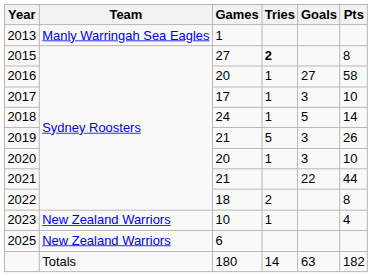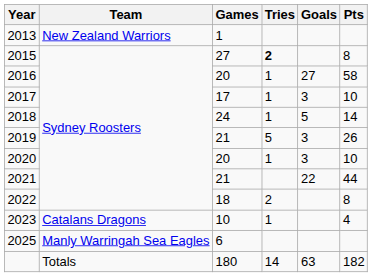2013 | Team: Manly Warringah Sea Eagles -> New Zealand Warriors
2023 | Team: New Zealand Warriors -> Catalans Dragons
2025 | Team: New Zealand Warriors -> Manly Warringah Sea Eagles
